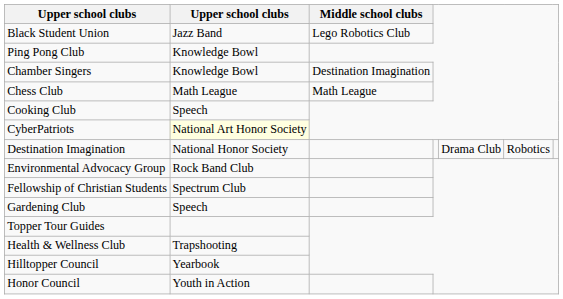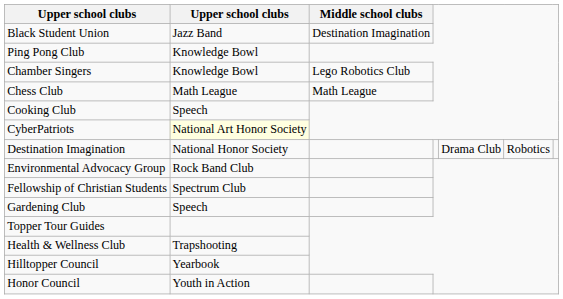Black Student Union | Middle school clubs: Lego Robotics Club -> Destination Imagination
Chamber Singers | Middle school clubs: Destination Imagination -> Lego Robotics Club
